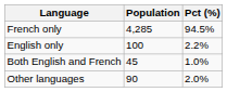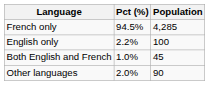columns swapped: Population <-> Pct (%)
